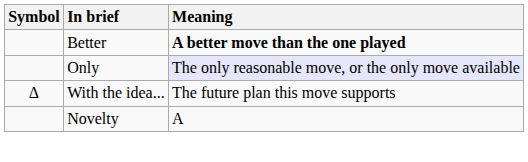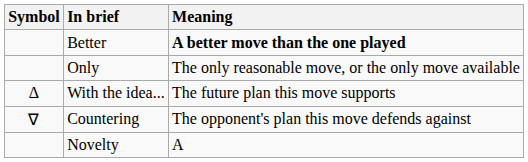Only | Meaning: lavender background -> no background
+ row: ∇ | Countering | The opponent's plan this move defends against
